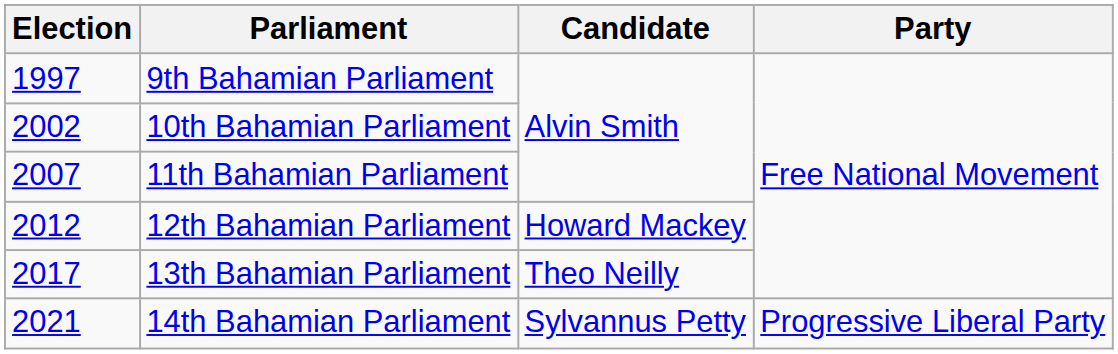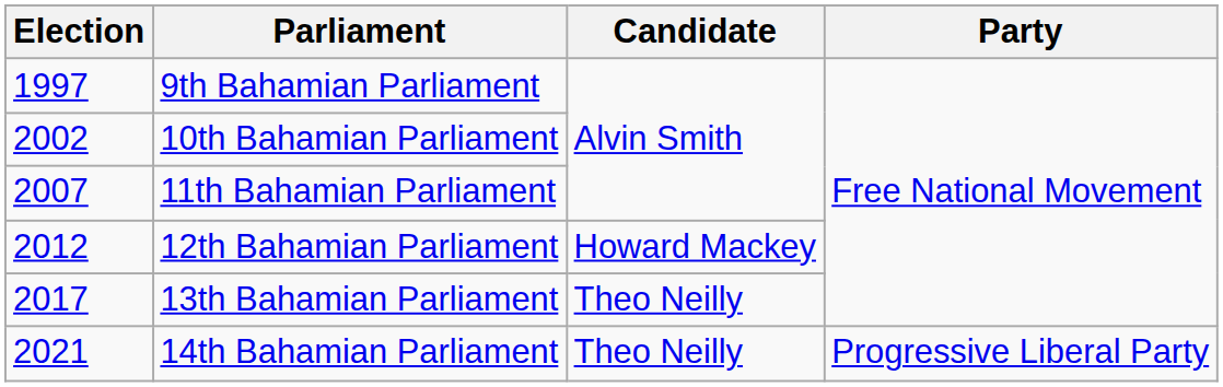14th Bahamian Parliament | Candidate: Sylvannus Petty -> Theo Neilly
